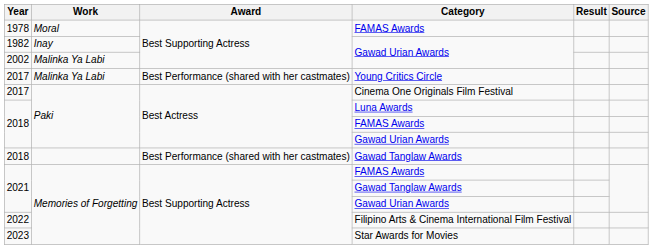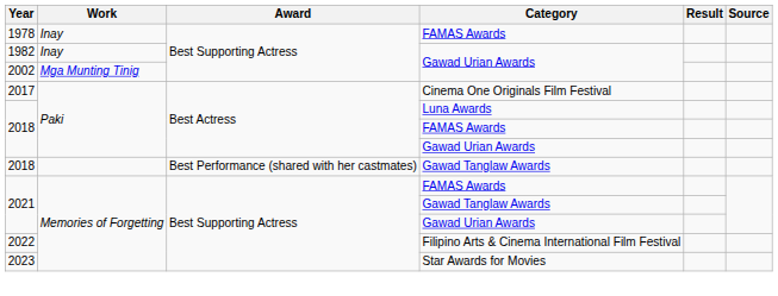1978 | Work: Moral -> Inay
2002 | Work: Malinka Ya Labi -> Mga Munting Tinig
- row: 2017 | Malinka Ya Labi | Best Performance (shared with her castmates) | Young Critics Circle
